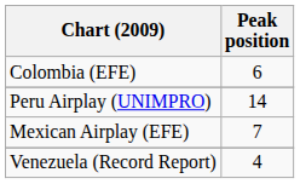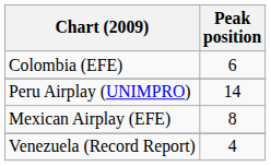Mexican Airplay (EFE) | Peak position: 7 -> 8
